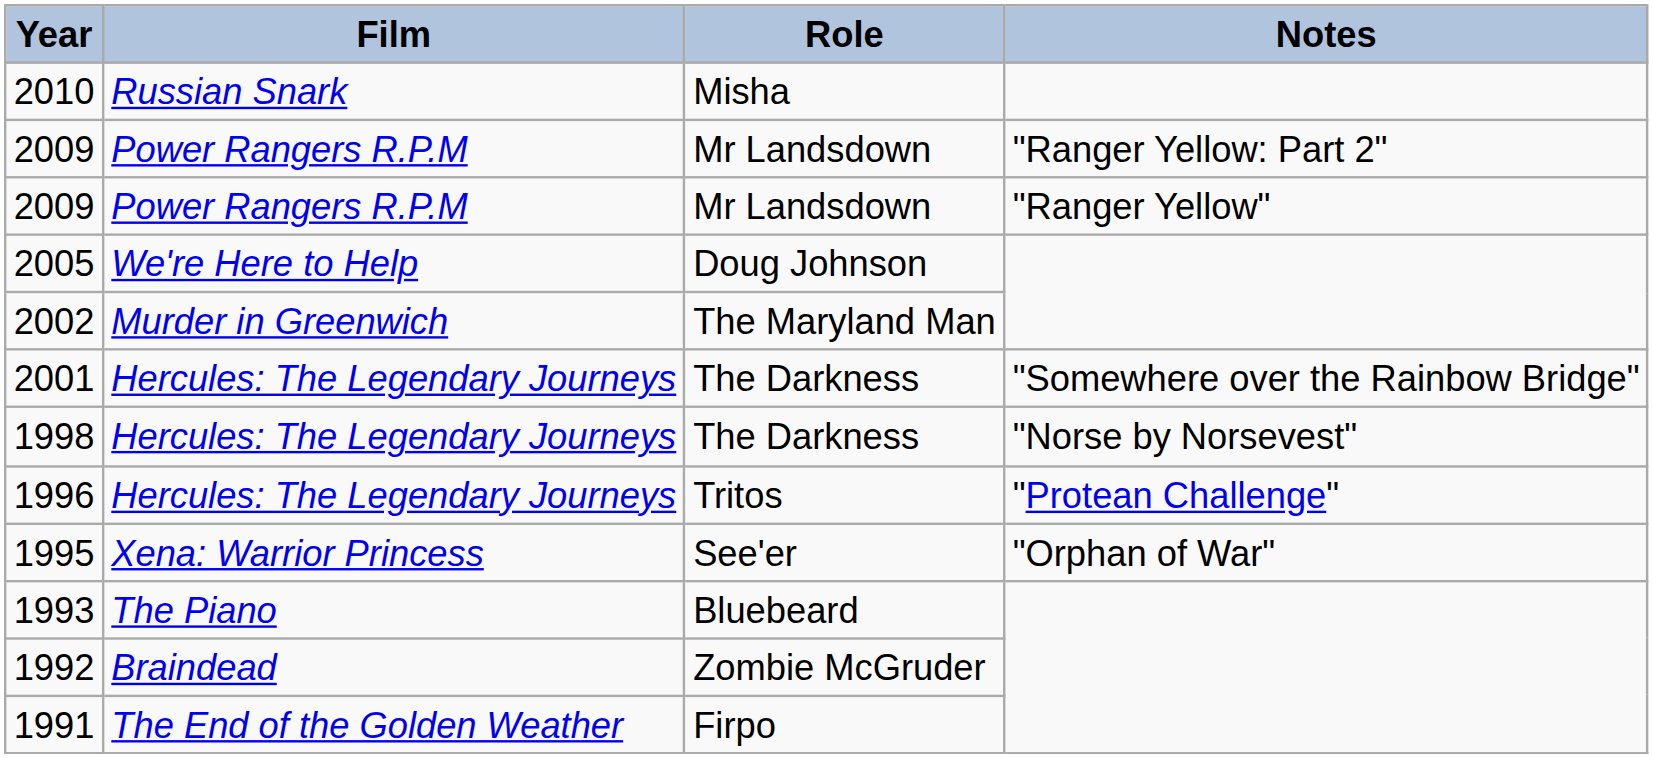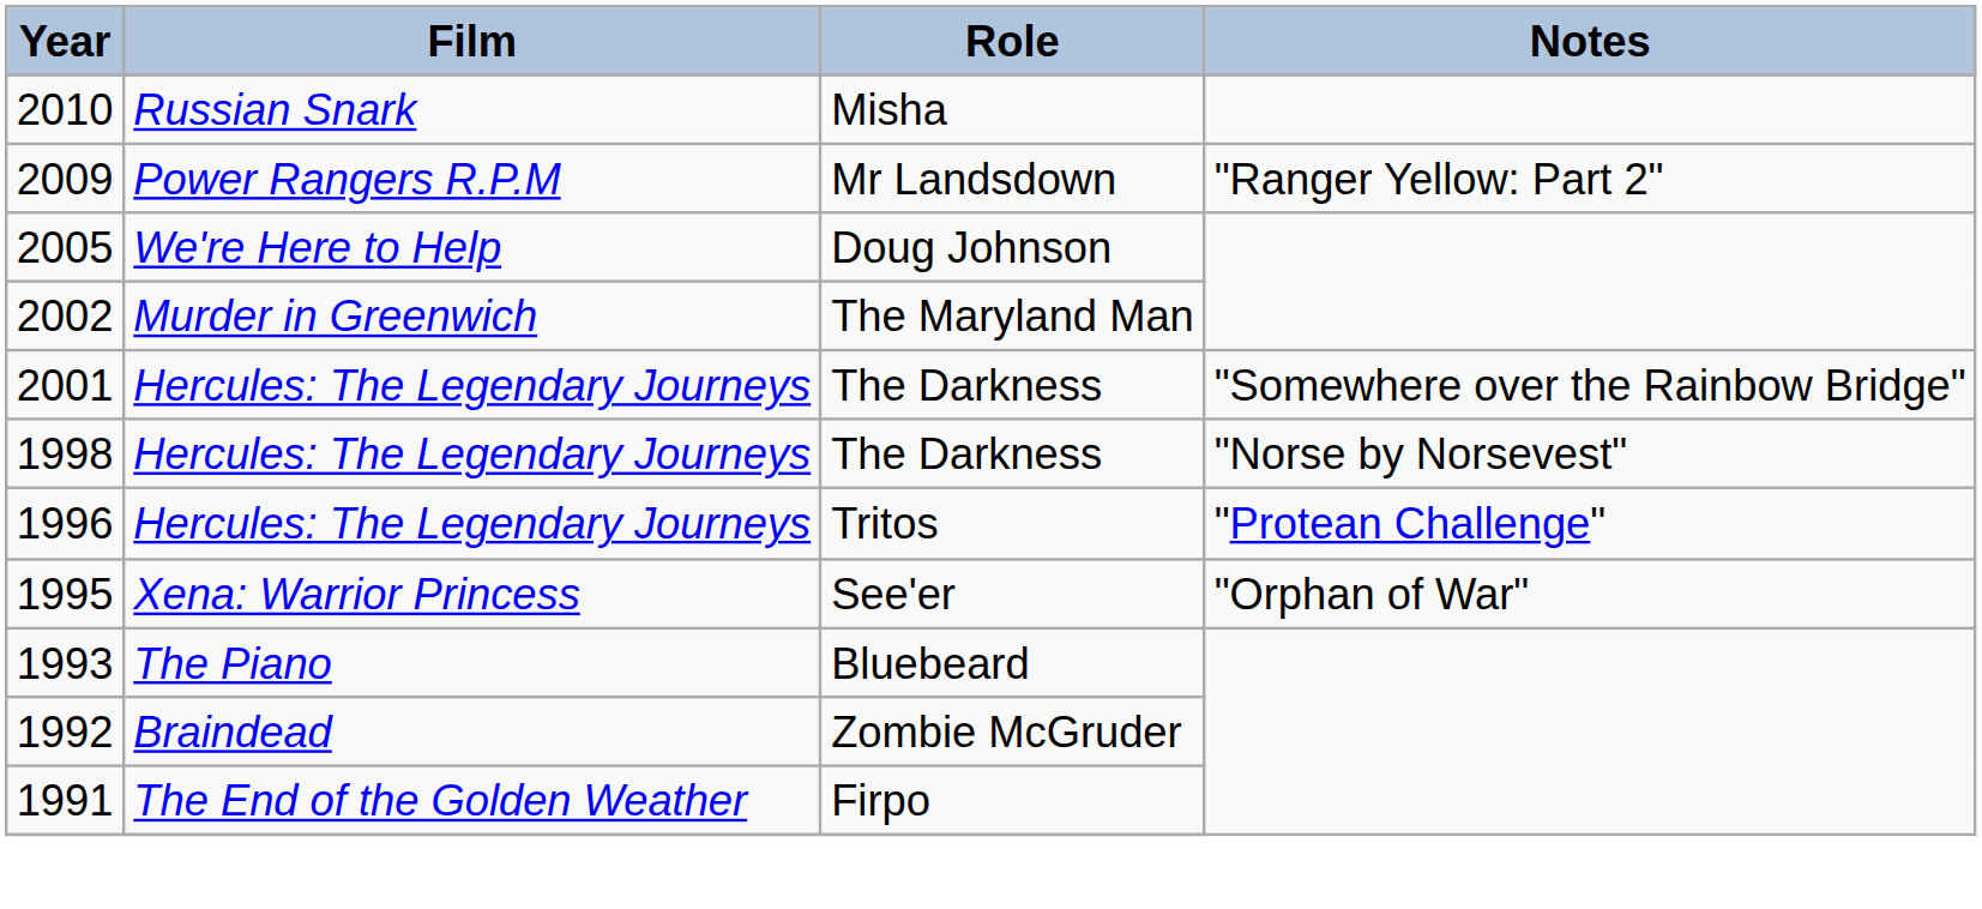- row: 2009 | Power Rangers R.P.M | Mr Landsdown | "Ranger Yellow"
